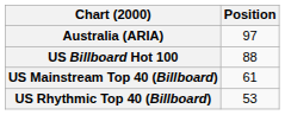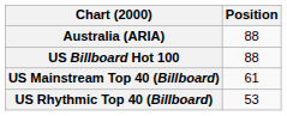Australia (ARIA) | Position: 97 -> 88
